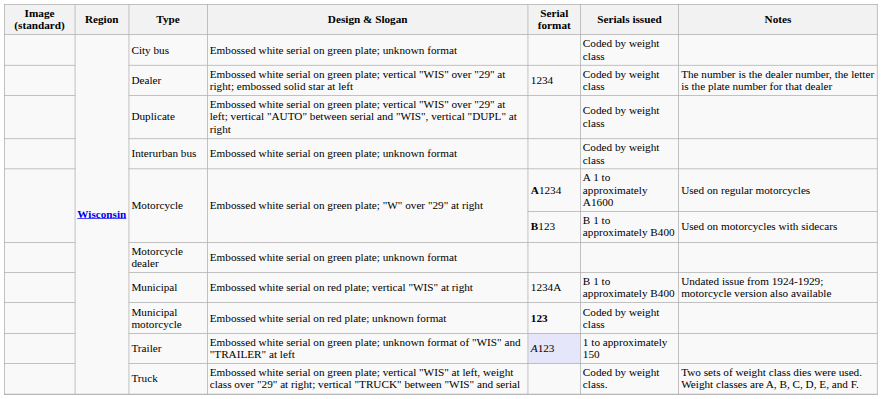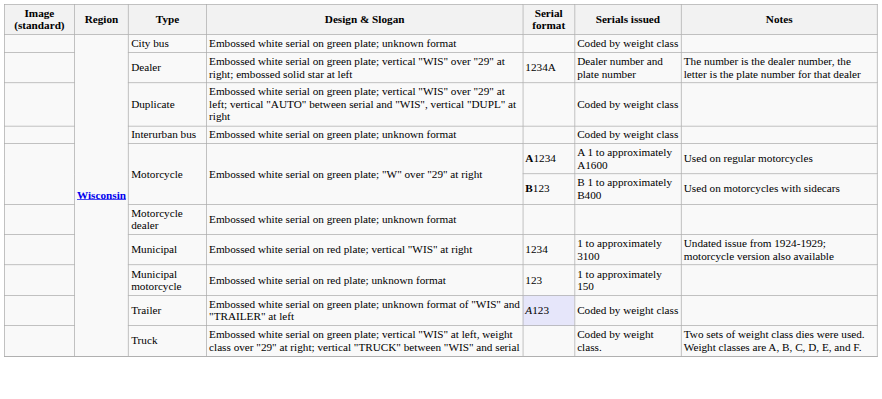Dealer | Serial format: 1234 -> 1234A
Dealer | Serials issued: Coded by weight class -> Dealer number and plate number
Municipal | Serial format: 1234A -> 1234
Municipal | Serials issued: B 1 to approximately B400 -> 1 to approximately 3100
Municipal motorcycle | Serial format: bold -> normal
Municipal motorcycle | Serials issued: Coded by weight class -> 1 to approximately 150
Trailer | Serials issued: 1 to approximately 150 -> Coded by weight class
